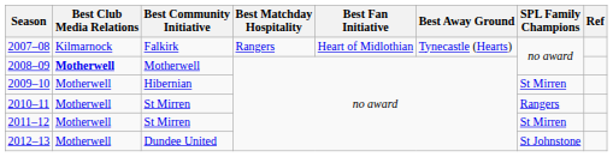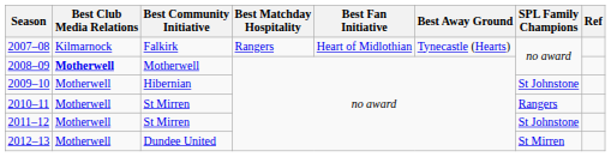2009–10 | SPL Family Champions: St Mirren -> St Johnstone
2011–12 | SPL Family Champions: St Mirren -> St Johnstone
2012–13 | SPL Family Champions: St Johnstone -> St Mirren
